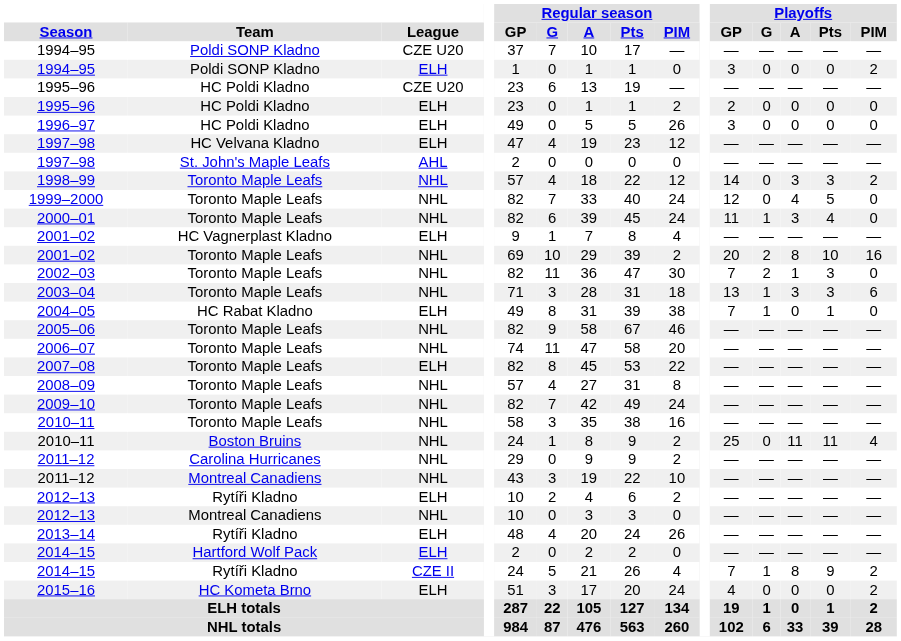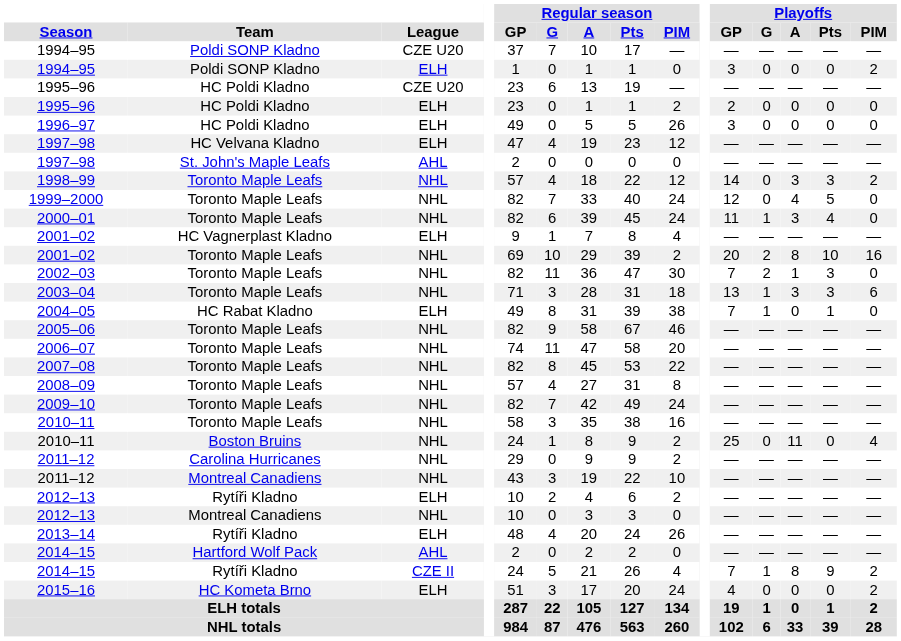2007–08 | League: ELH -> NHL
2010–11 / Boston Bruins | Playoffs / Pts: 11 -> 0
2014–15 / Hartford Wolf Pack | League: ELH -> AHL
